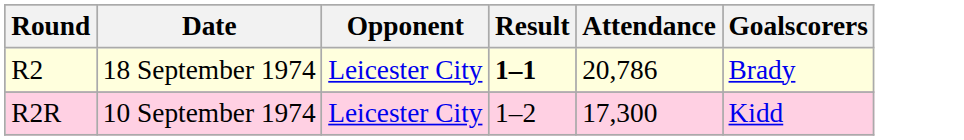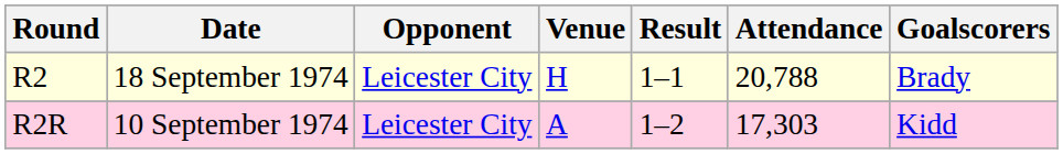+ column: Venue | H | A
R2 | Result: bold -> normal
R2 | Attendance: 20,786 -> 20,788
R2R | Attendance: 17,300 -> 17,303
